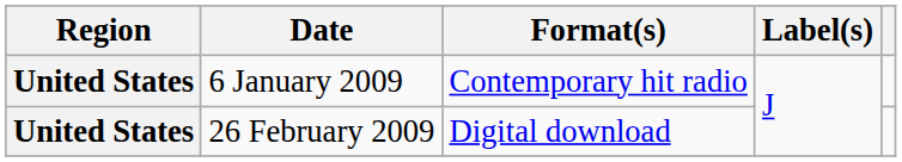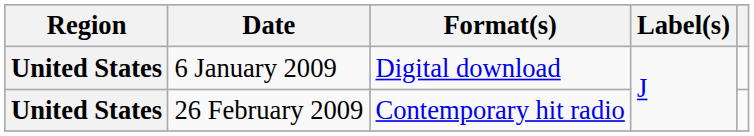6 January 2009 | Format(s): Contemporary hit radio -> Digital download
26 February 2009 | Format(s): Digital download -> Contemporary hit radio
